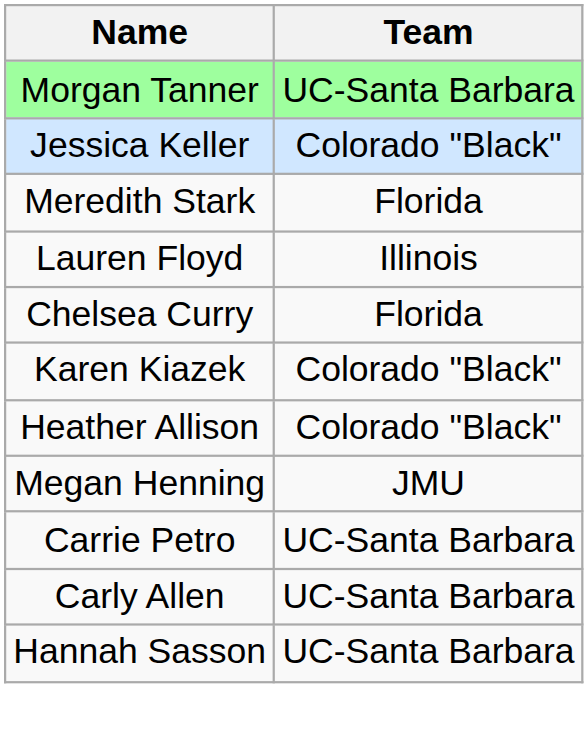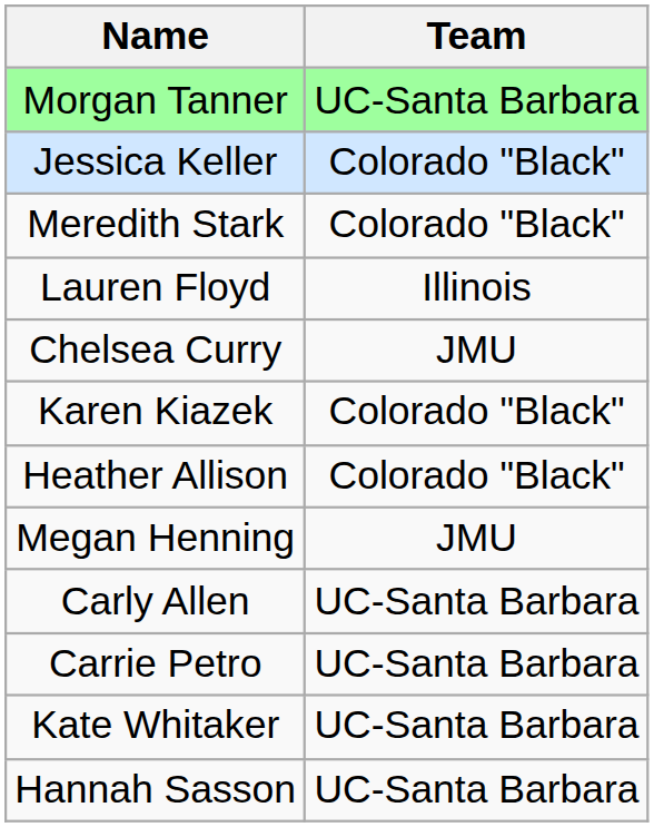Meredith Stark | Team: Florida -> Colorado "Black"
Chelsea Curry | Team: Florida -> JMU
rows swapped: Carly Allen <-> Carrie Petro
+ row: Kate Whitaker | UC-Santa Barbara
